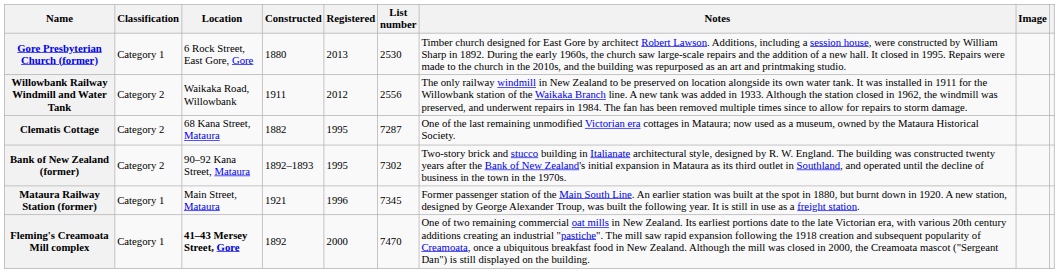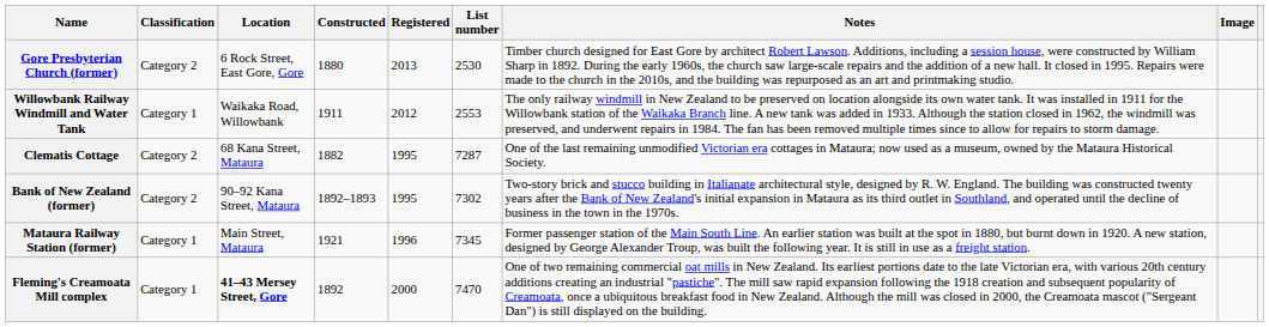Gore Presbyterian Church (former) | Classification: Category 1 -> Category 2
Willowbank Railway Windmill and Water Tank | Classification: Category 2 -> Category 1
Willowbank Railway Windmill and Water Tank | List number: 2556 -> 2553
